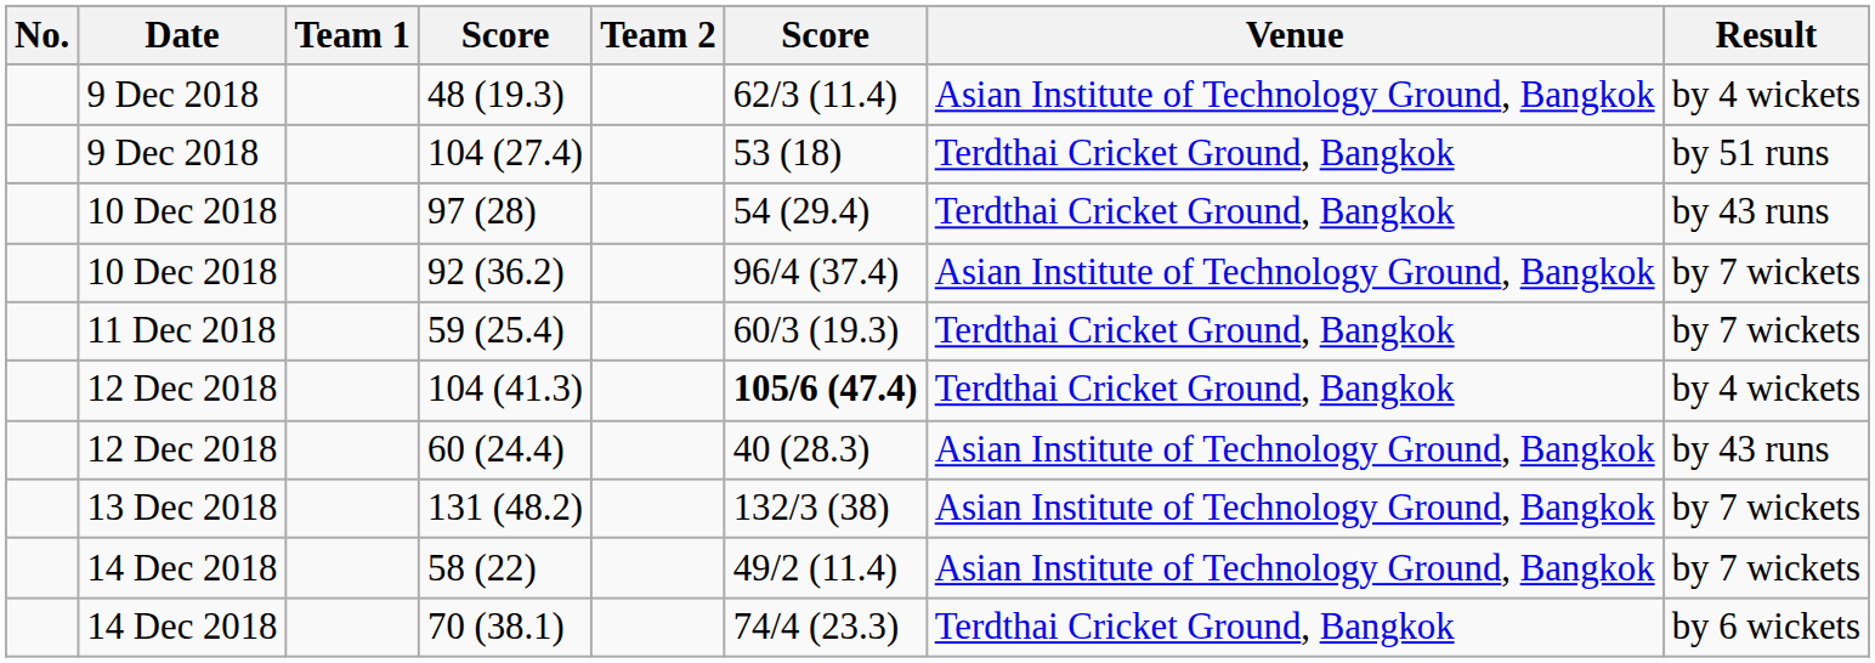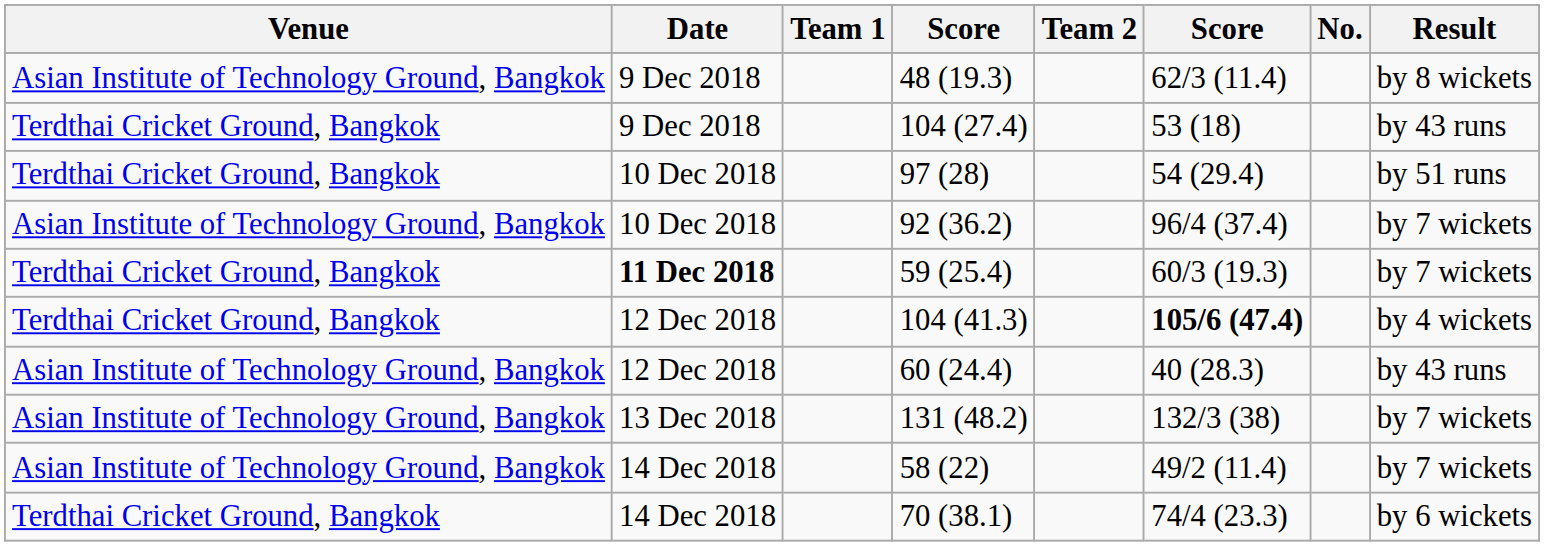columns swapped: No. <-> Venue
48 (19.3) | Result: by 4 wickets -> by 8 wickets
104 (27.4) | Result: by 51 runs -> by 43 runs
97 (28) | Result: by 43 runs -> by 51 runs
59 (25.4) | Date: normal -> bold
